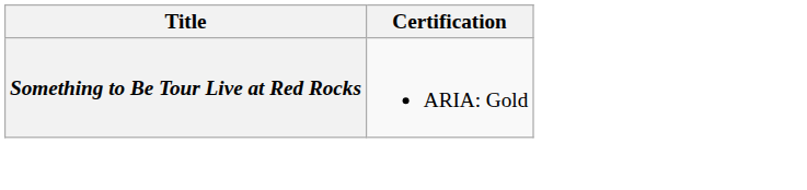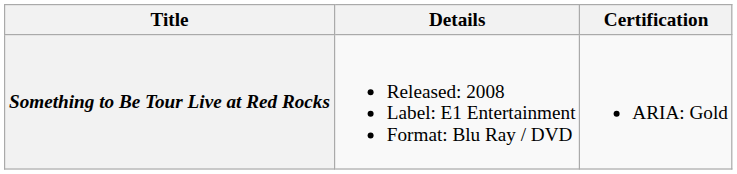+ column: Details | Released: 2008 Label: E1 Entertainment Format: Blu Ray / DVD
